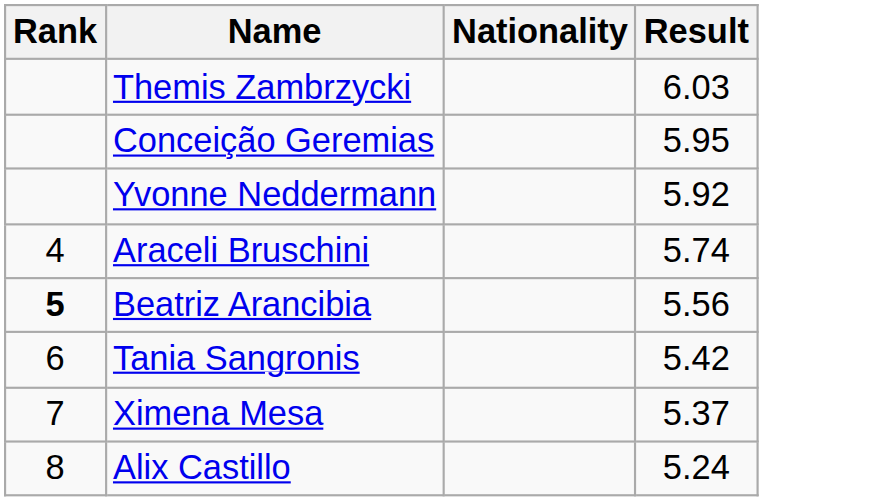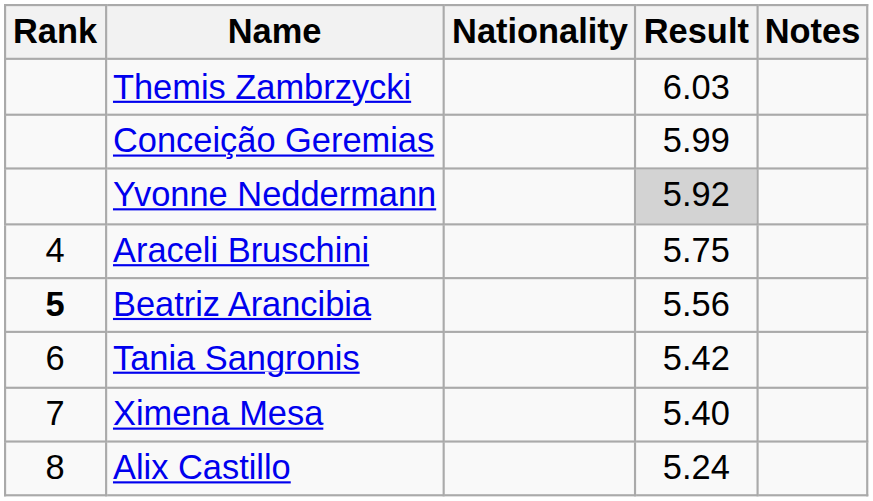+ column: Notes
Conceição Geremias | Result: 5.95 -> 5.99
Yvonne Neddermann | Result: no background -> lightgrey background
Araceli Bruschini | Result: 5.74 -> 5.75
Ximena Mesa | Result: 5.37 -> 5.40
